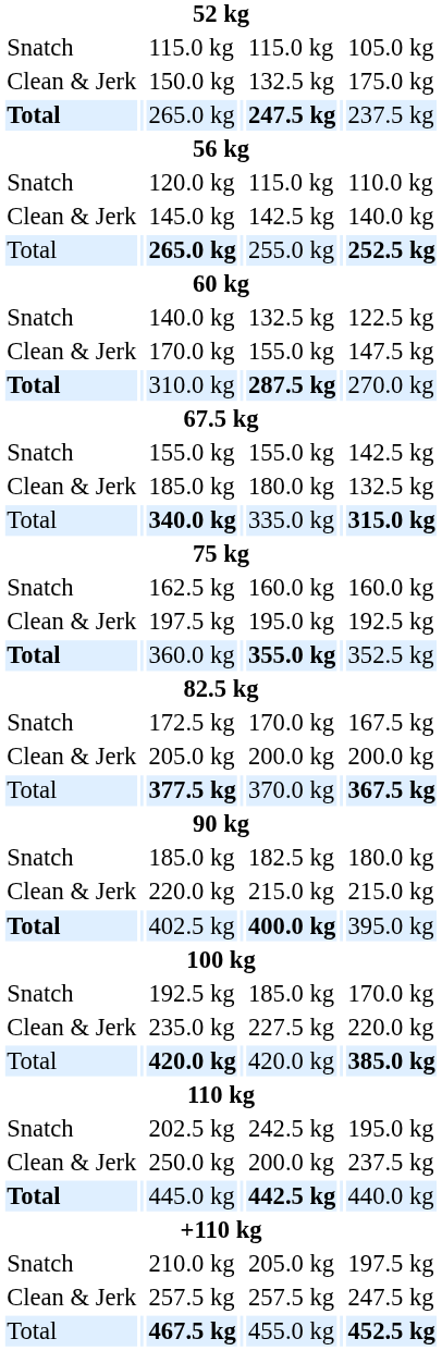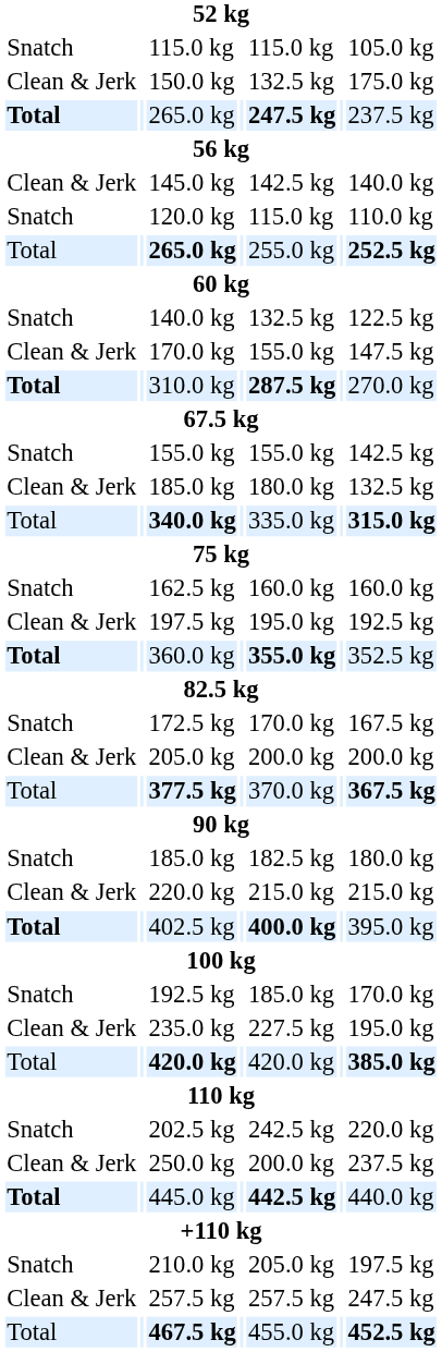rows swapped: 120.0 kg <-> 145.0 kg
235.0 kg | column 7: 220.0 kg -> 195.0 kg
202.5 kg | column 7: 195.0 kg -> 220.0 kg
